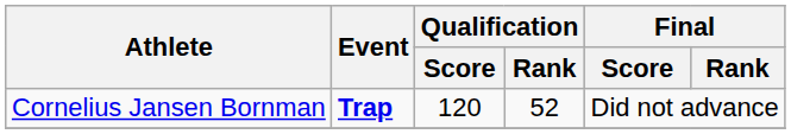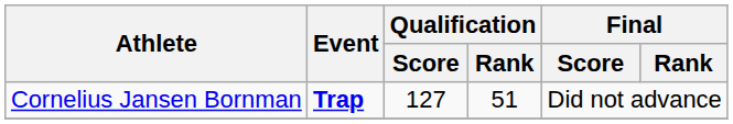Cornelius Jansen Bornman | Qualification / Score: 120 -> 127
Cornelius Jansen Bornman | Qualification / Rank: 52 -> 51
